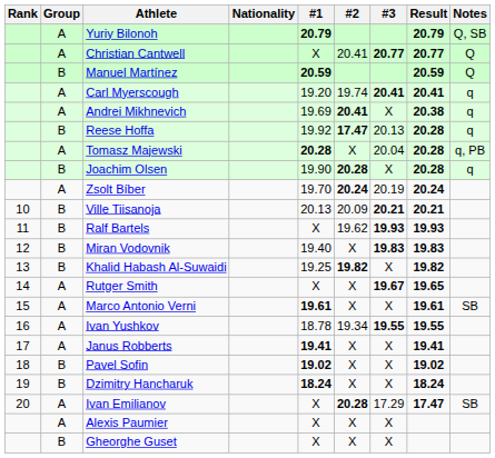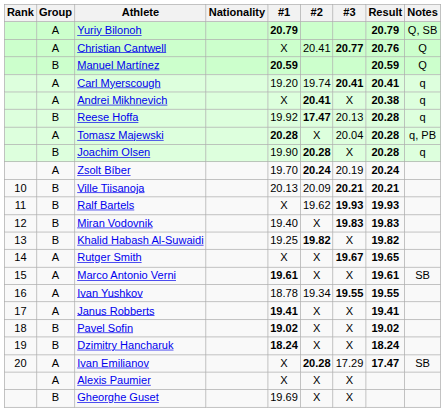Christian Cantwell | Result: 20.77 -> 20.76
Andrei Mikhnevich | #1: 19.69 -> X
Gheorghe Guset | #1: X -> 19.69
